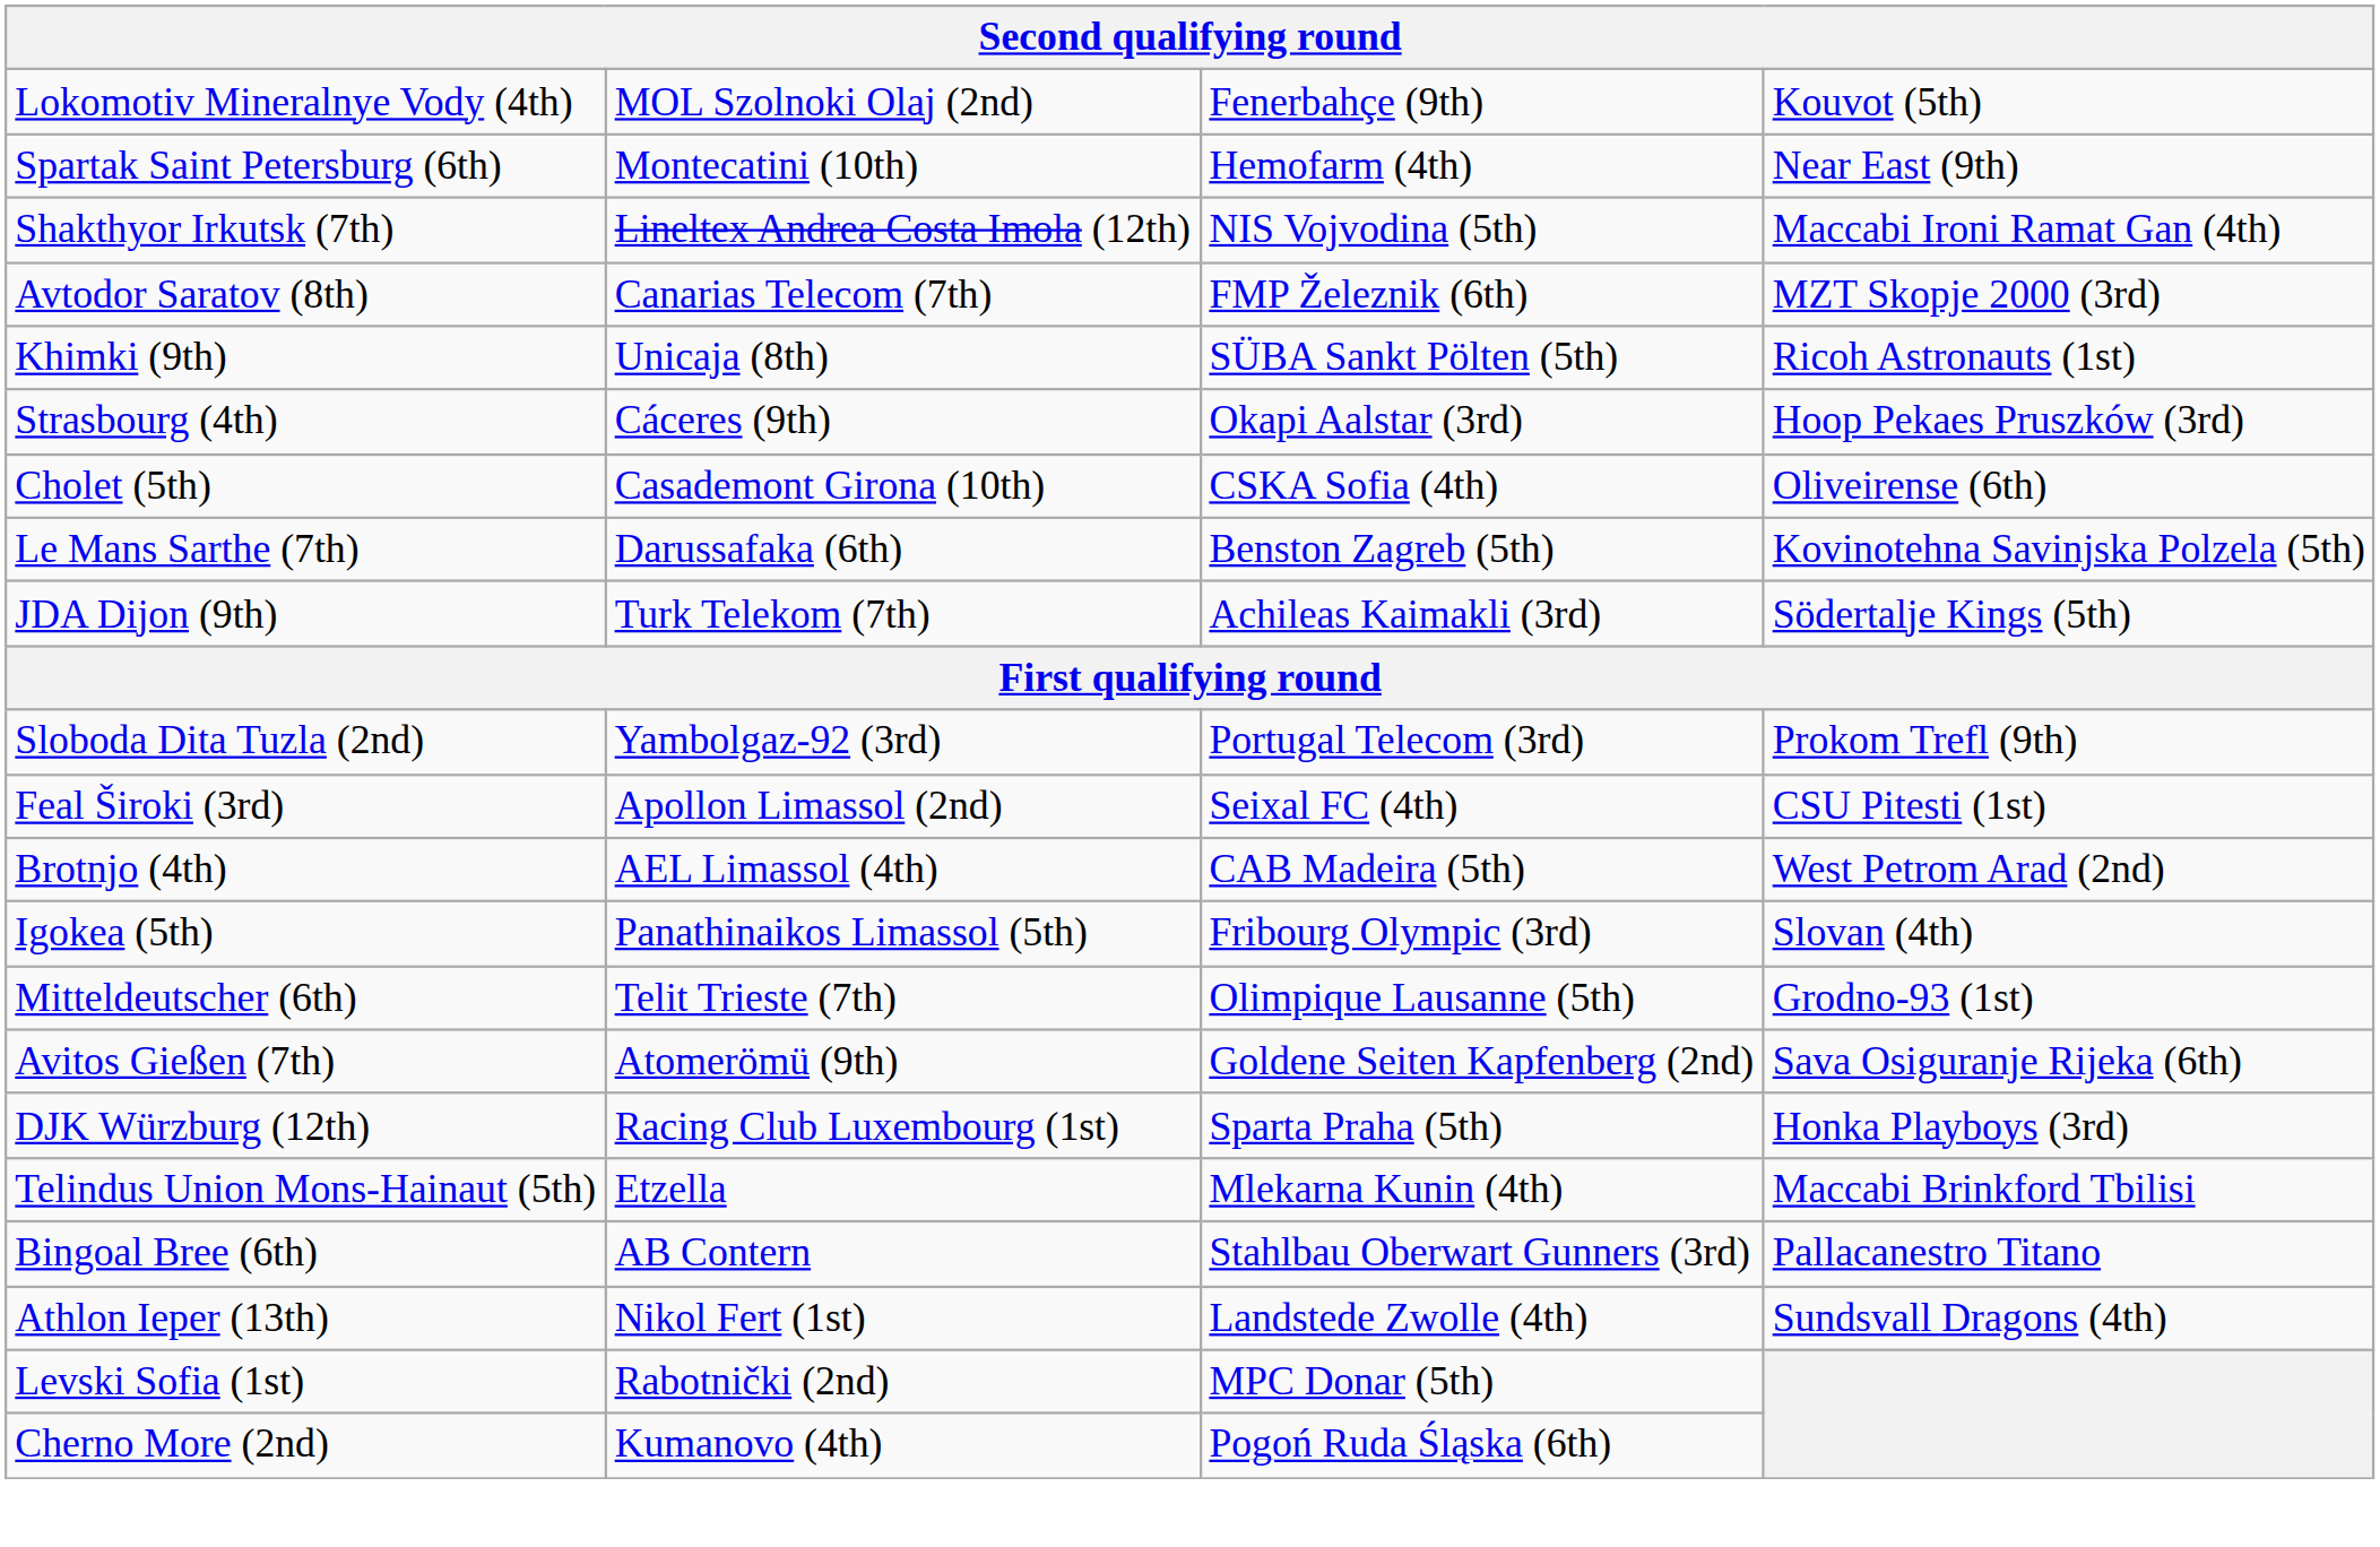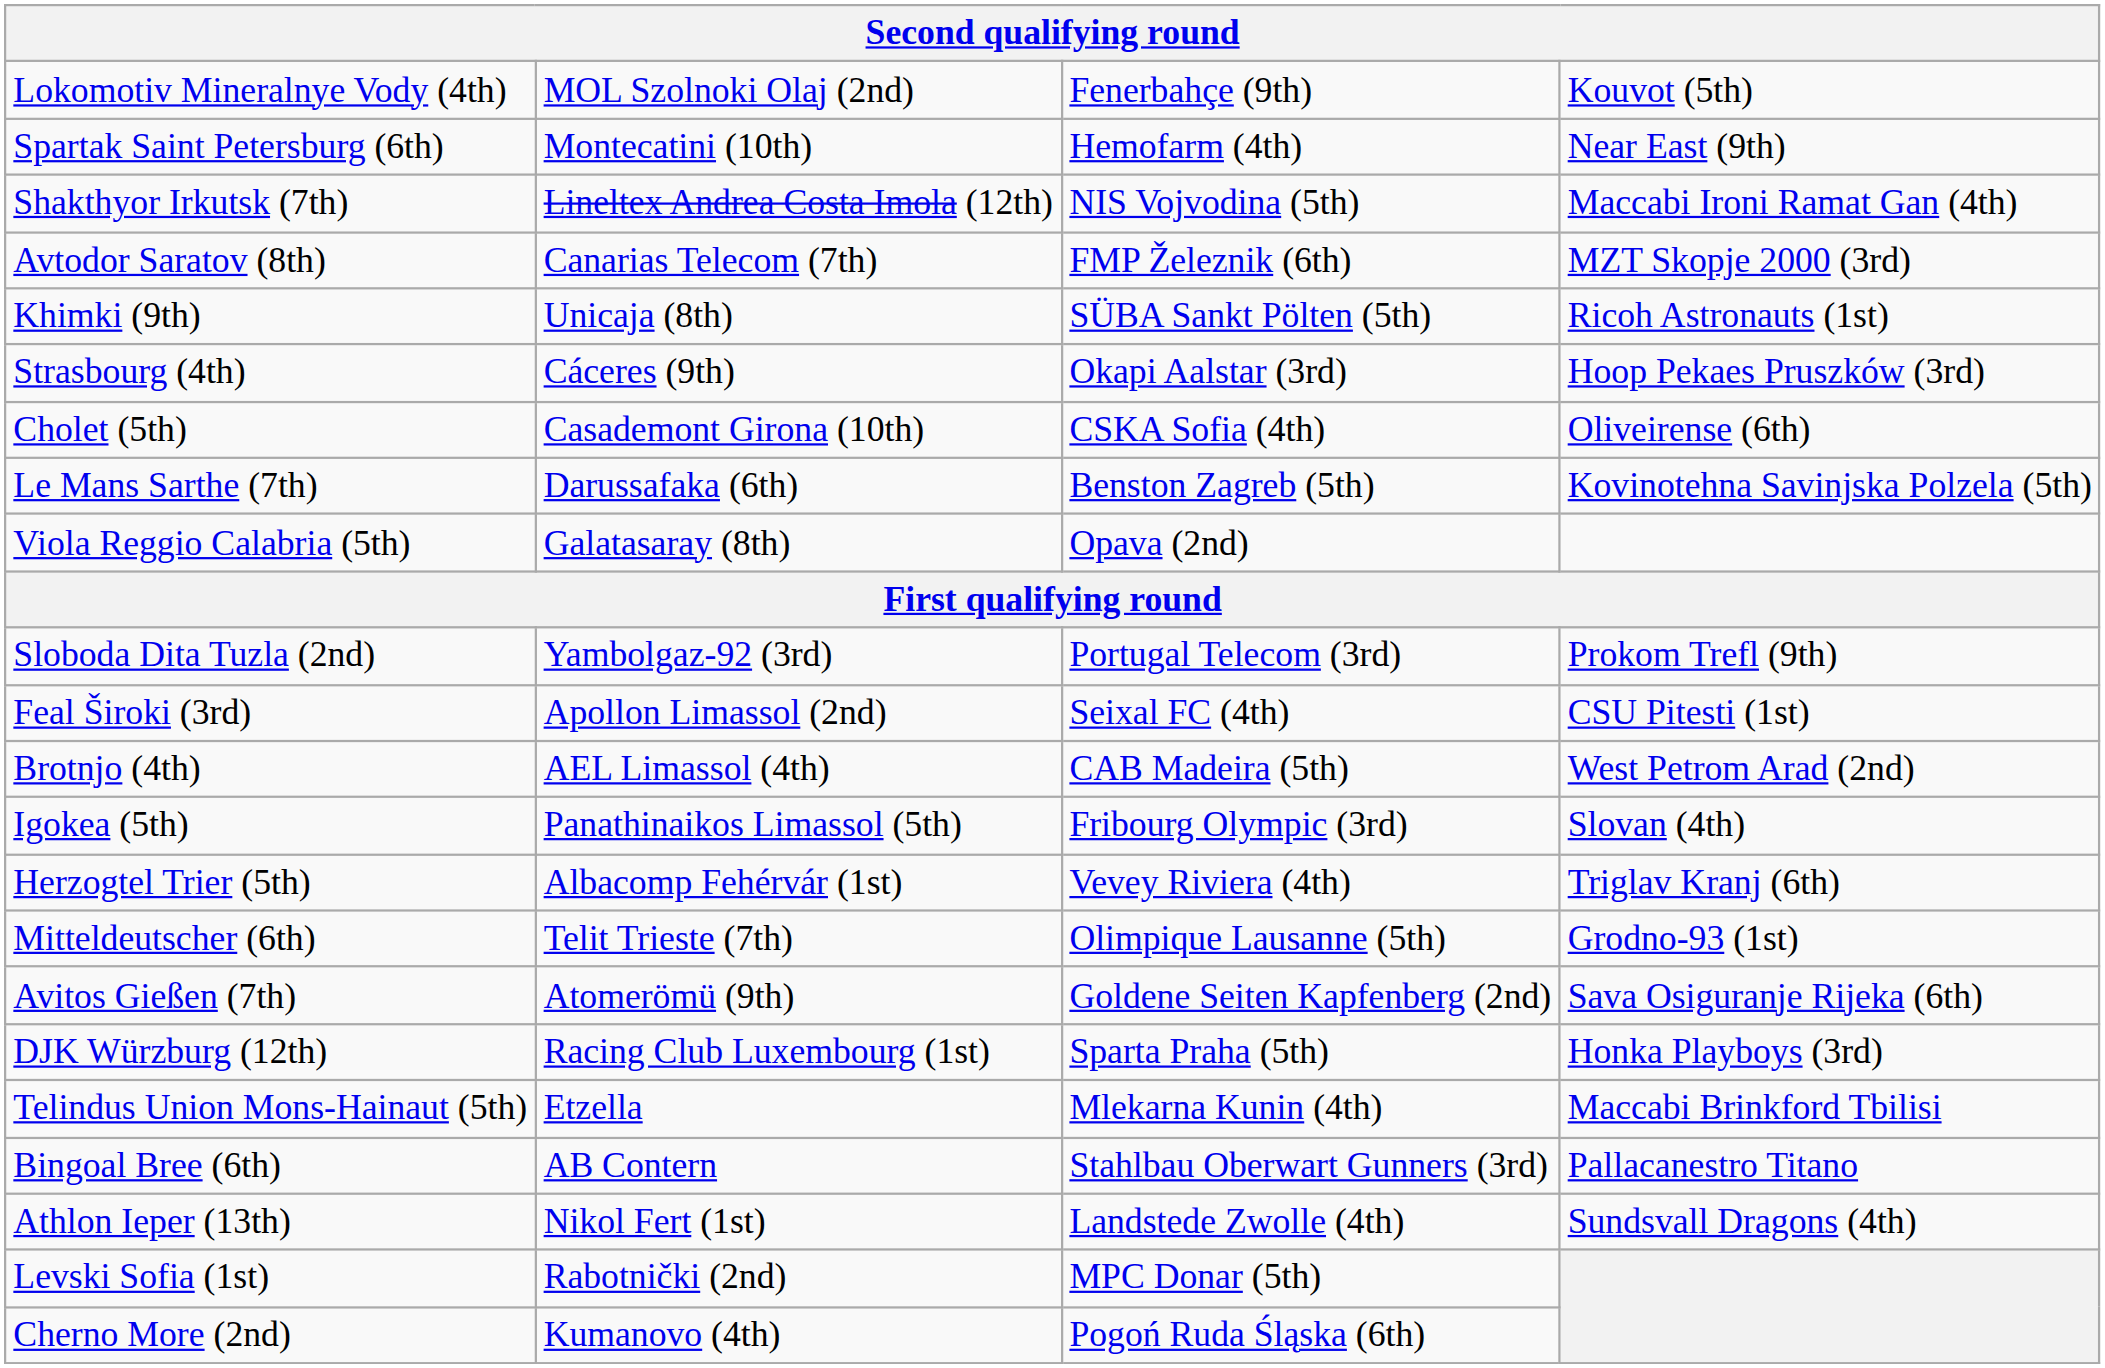- row: JDA Dijon (9th) | Turk Telekom (7th) | Achileas Kaimakli (3rd) | Södertalje Kings (5th)
+ row: Viola Reggio Calabria (5th) | Galatasaray (8th) | Opava (2nd)
+ row: Herzogtel Trier (5th) | Albacomp Fehérvár (1st) | Vevey Riviera (4th) | Triglav Kranj (6th)
